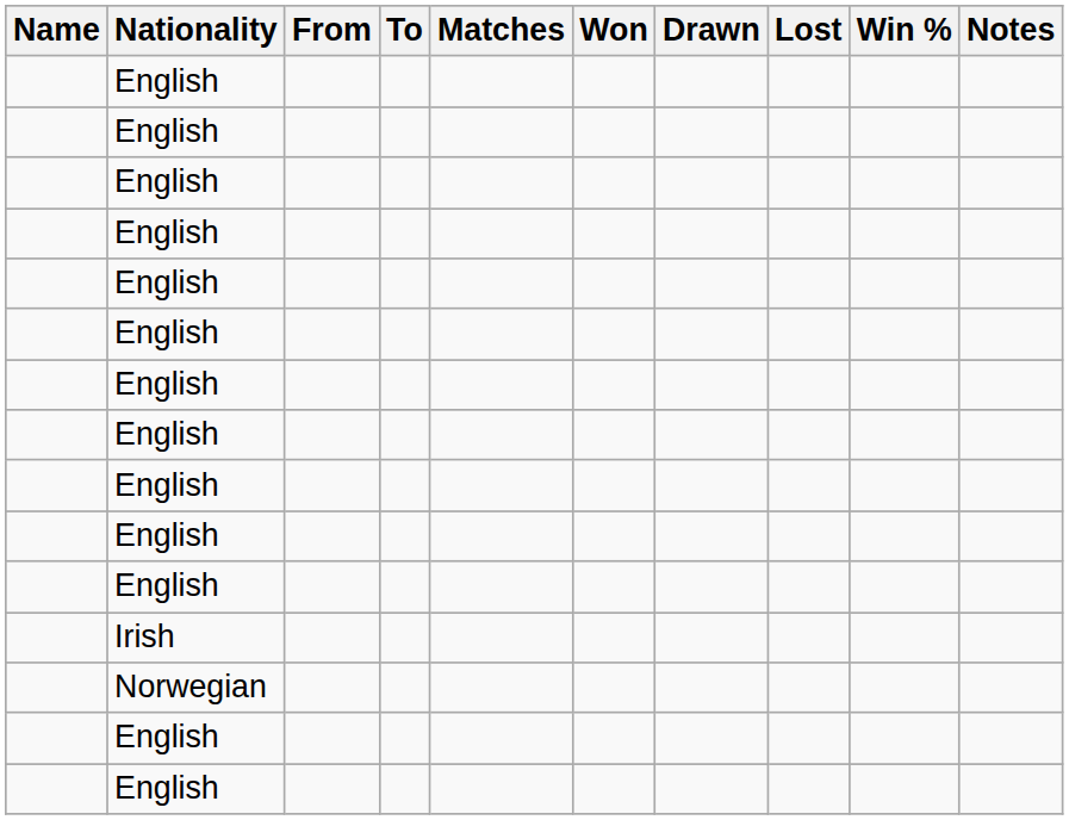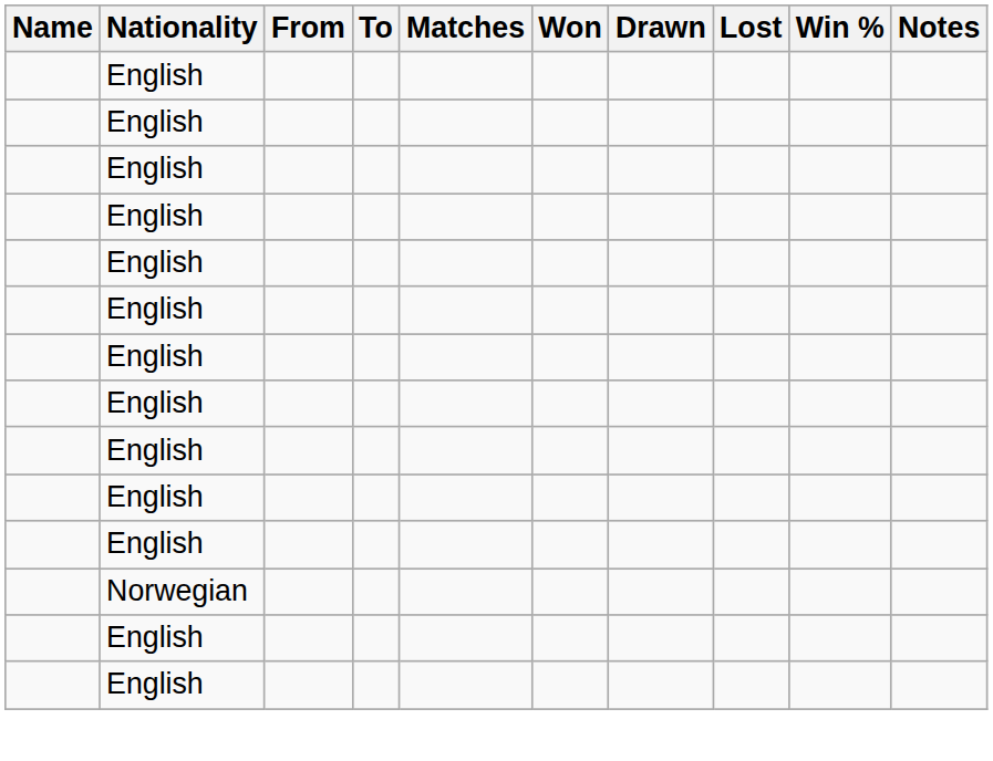- row: Irish
